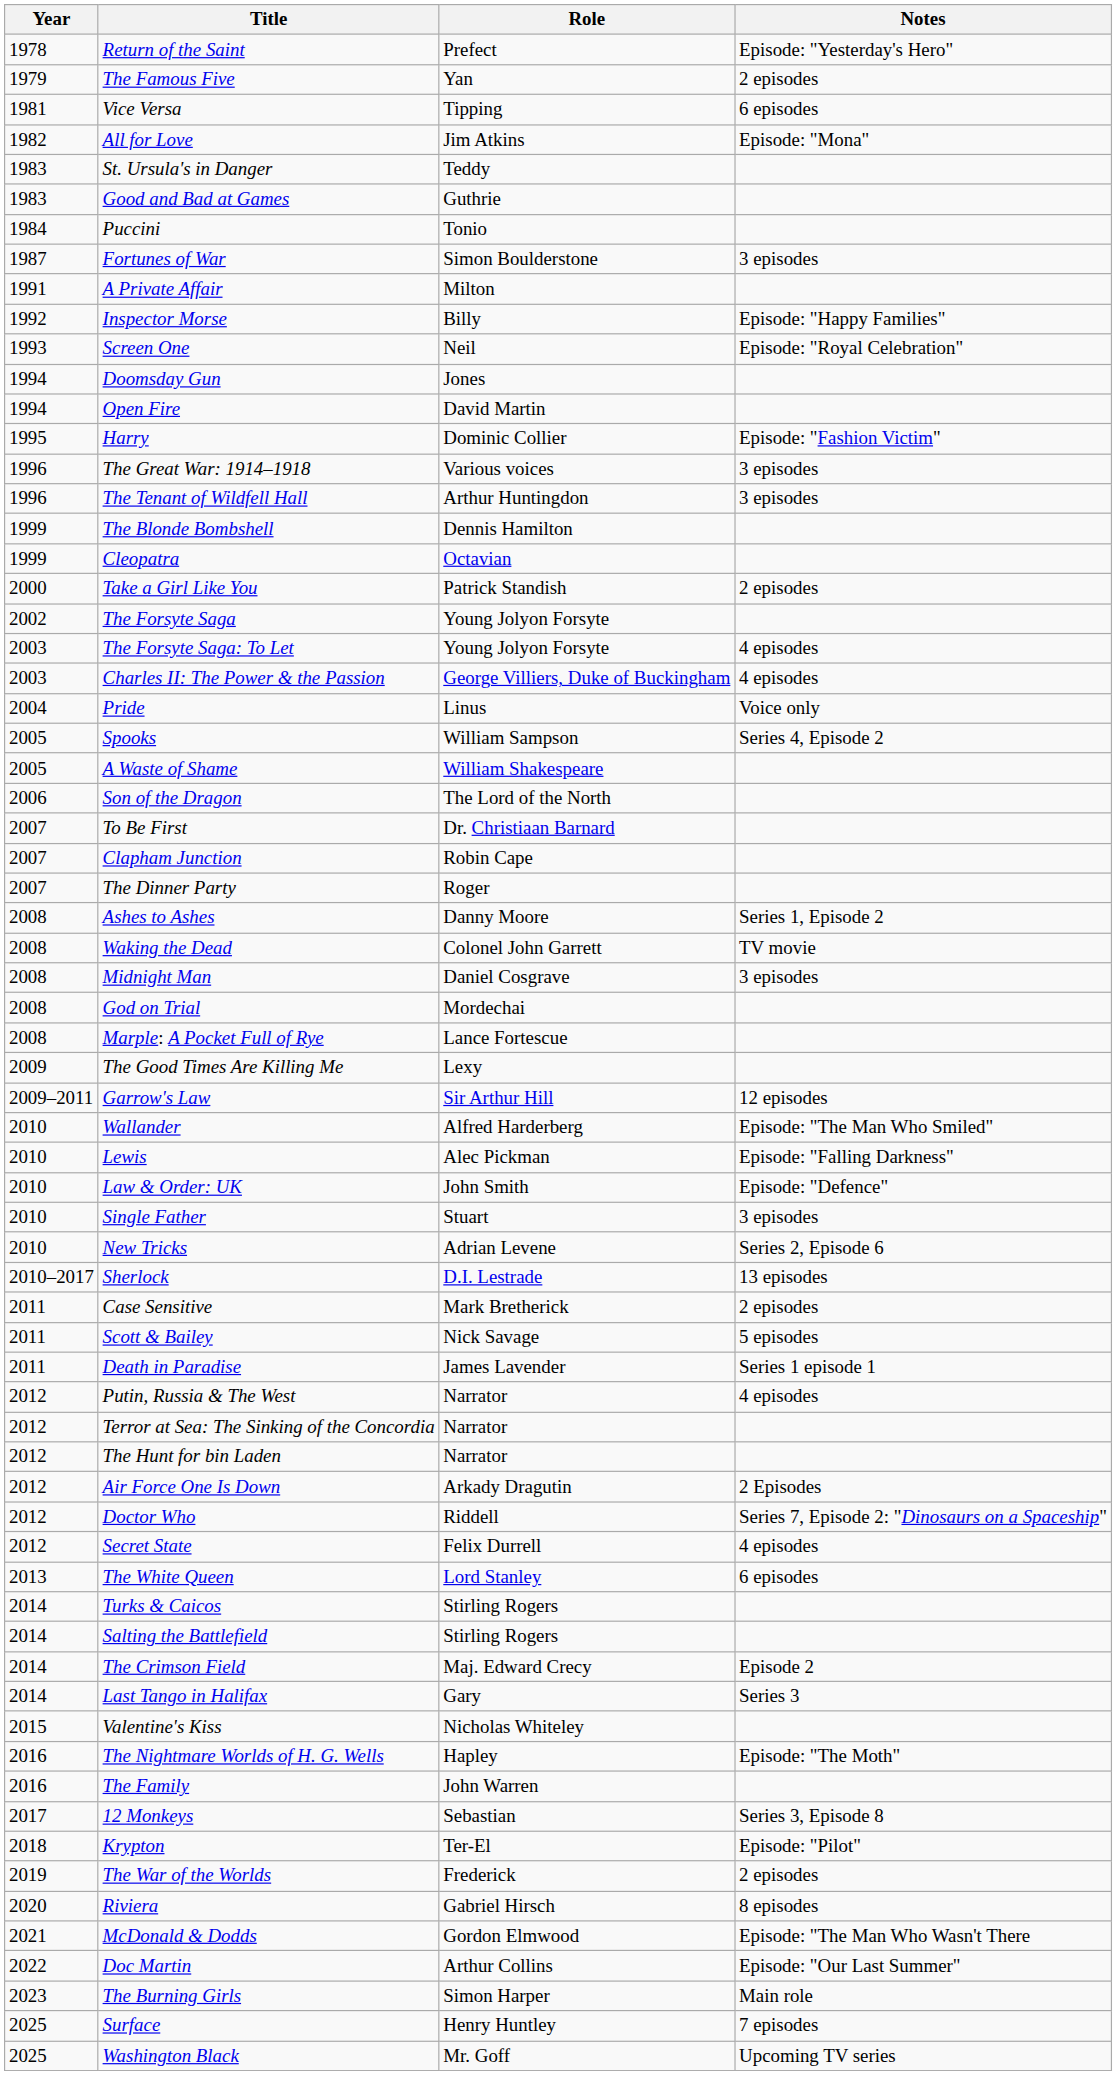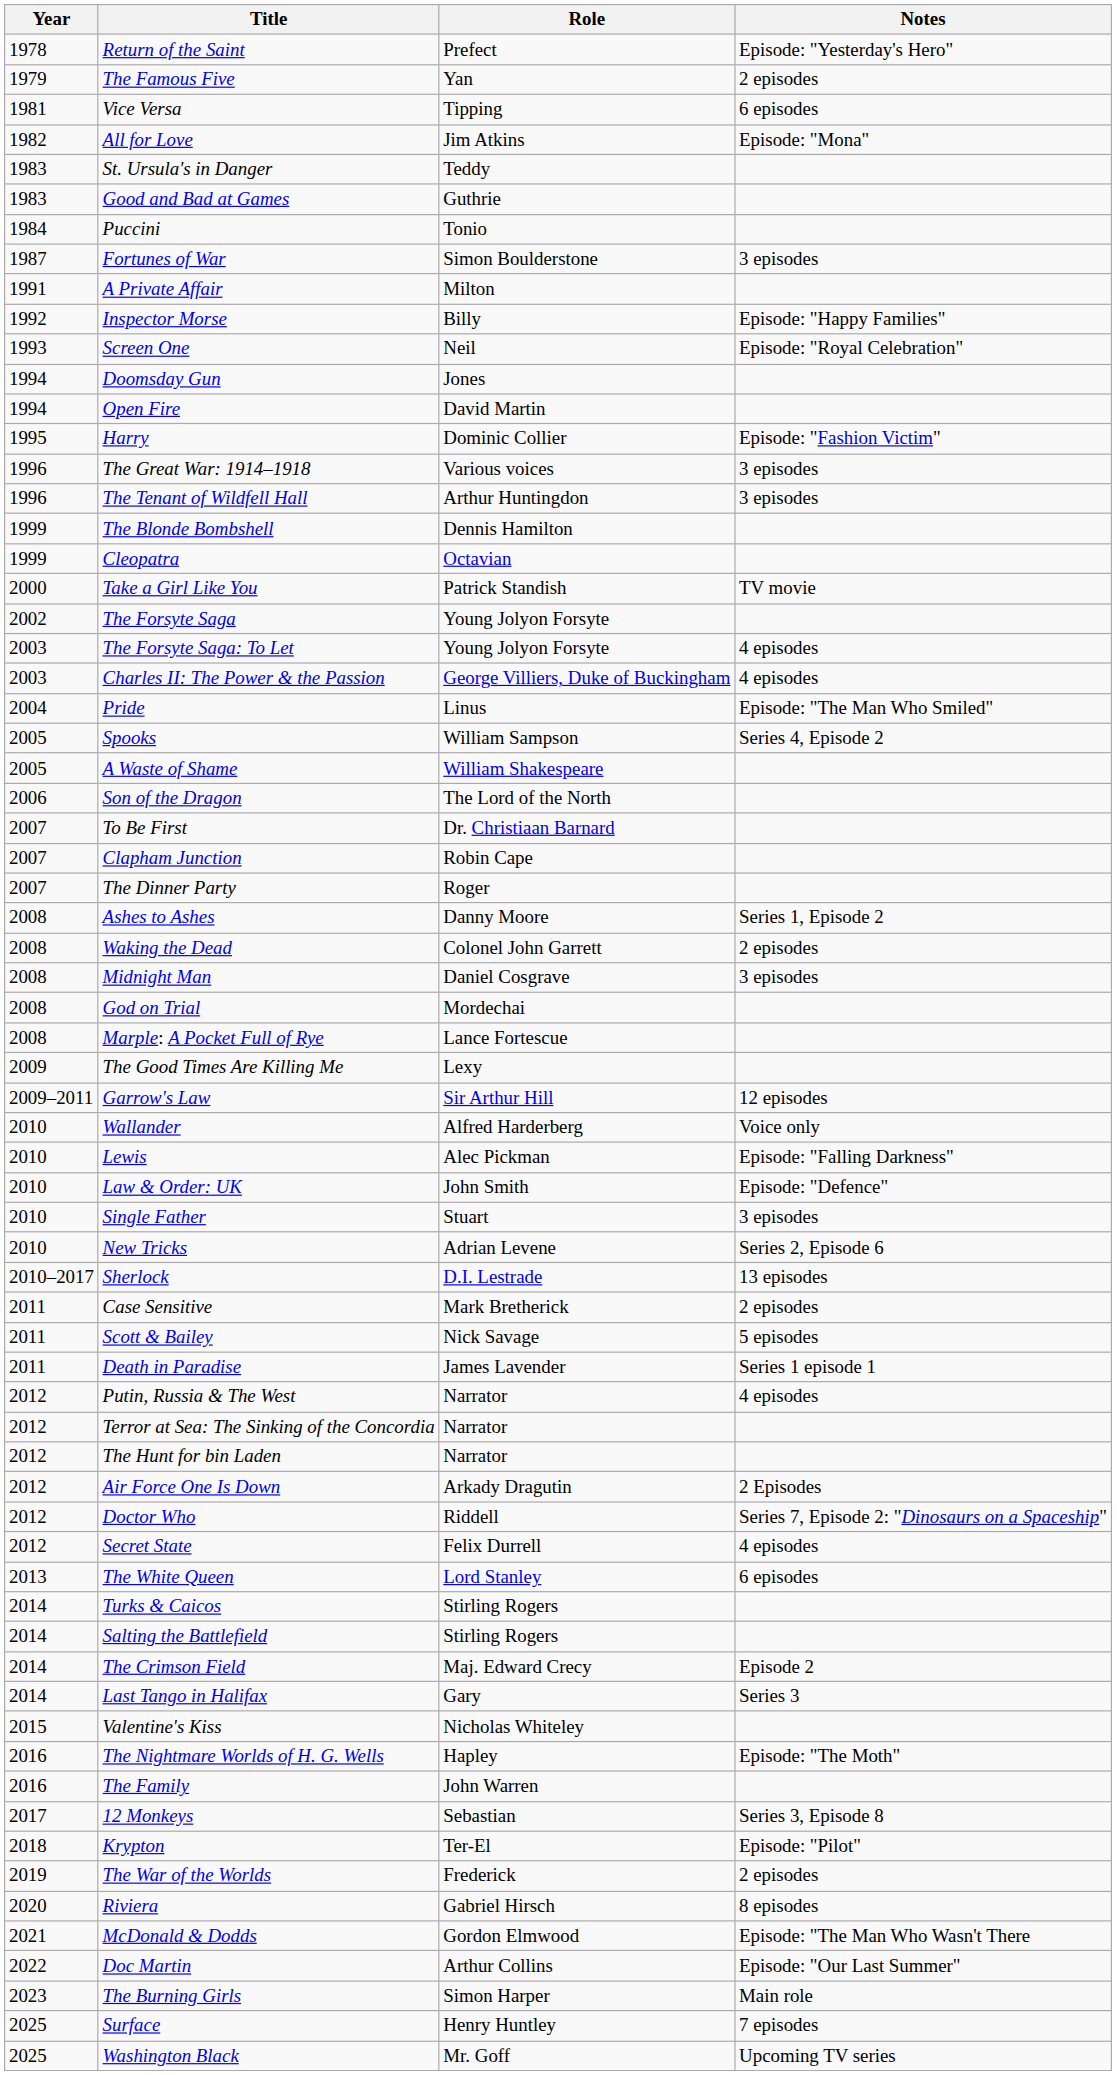Take a Girl Like You | Notes: 2 episodes -> TV movie
Pride | Notes: Voice only -> Episode: "The Man Who Smiled"
Waking the Dead | Notes: TV movie -> 2 episodes
Wallander | Notes: Episode: "The Man Who Smiled" -> Voice only
